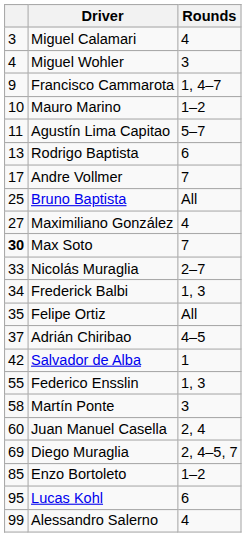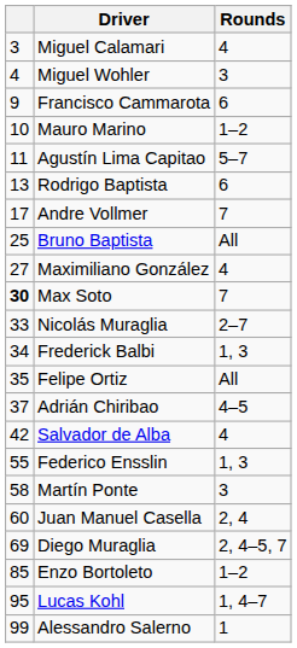Francisco Cammarota | Rounds: 1, 4–7 -> 6
Salvador de Alba | Rounds: 1 -> 4
Lucas Kohl | Rounds: 6 -> 1, 4–7
Alessandro Salerno | Rounds: 4 -> 1
